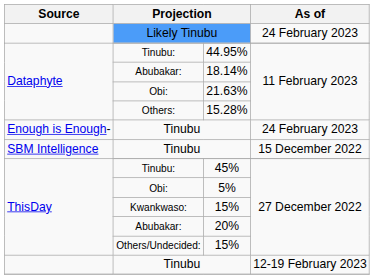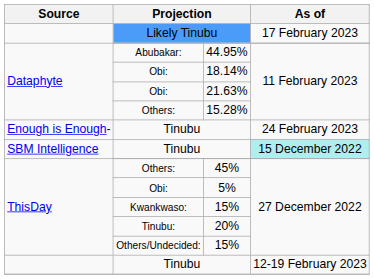Likely Tinubu | As of: 24 February 2023 -> 17 February 2023
44.95% | column 2: Tinubu: -> Abubakar:
18.14% | column 2: Abubakar: -> Obi:
SBM Intelligence / Tinubu | As of: no background -> paleturquoise background
45% | column 2: Tinubu: -> Others:
20% | column 2: Abubakar: -> Tinubu:
